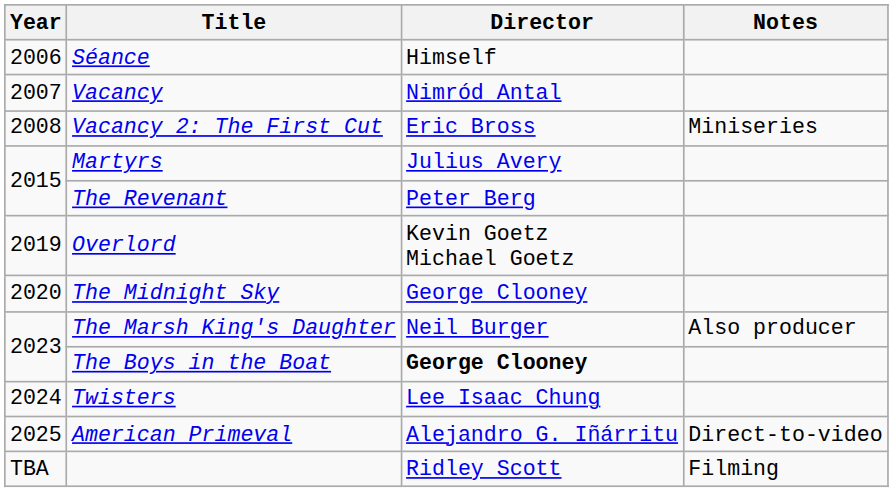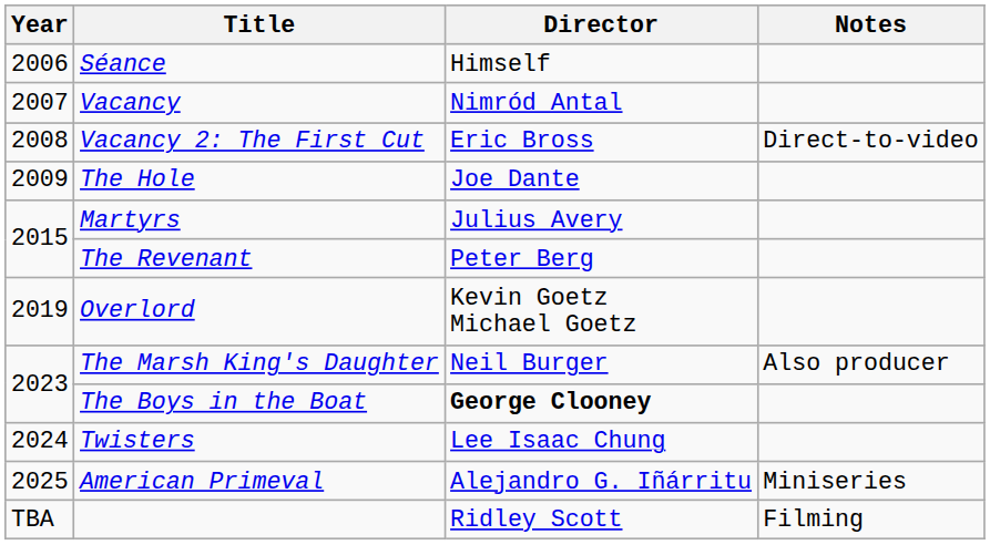Vacancy 2: The First Cut | Notes: Miniseries -> Direct-to-video
+ row: 2009 | The Hole | Joe Dante
- row: 2020 | The Midnight Sky | George Clooney
American Primeval | Notes: Direct-to-video -> Miniseries
